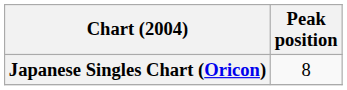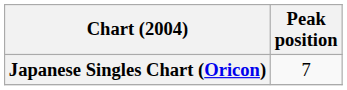Japanese Singles Chart (Oricon) | Peak position: 8 -> 7
